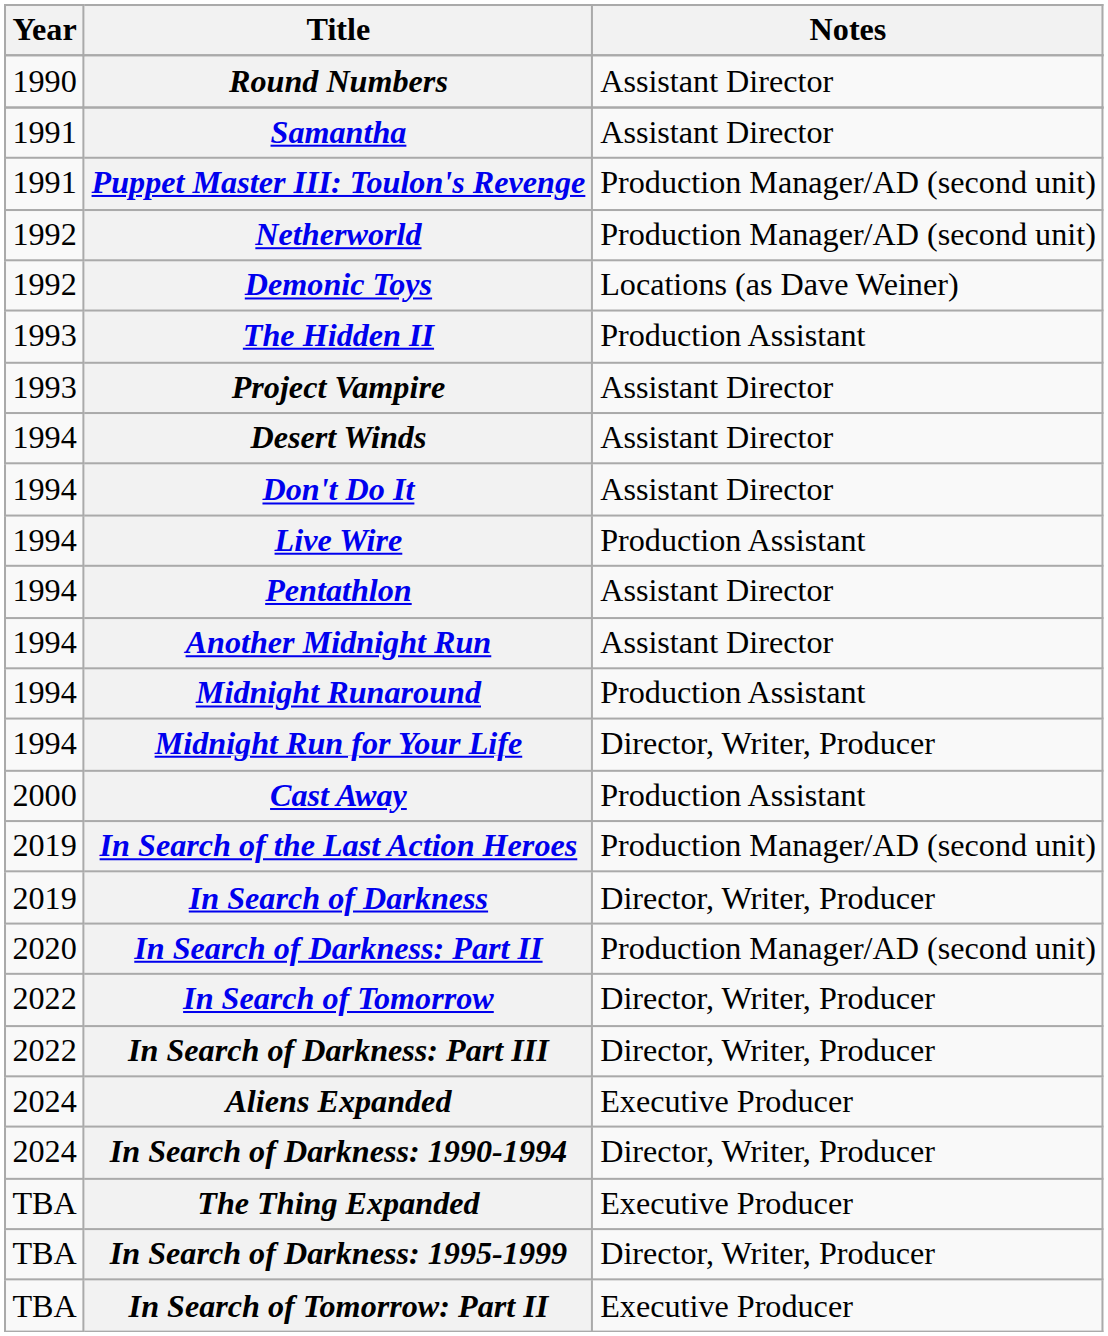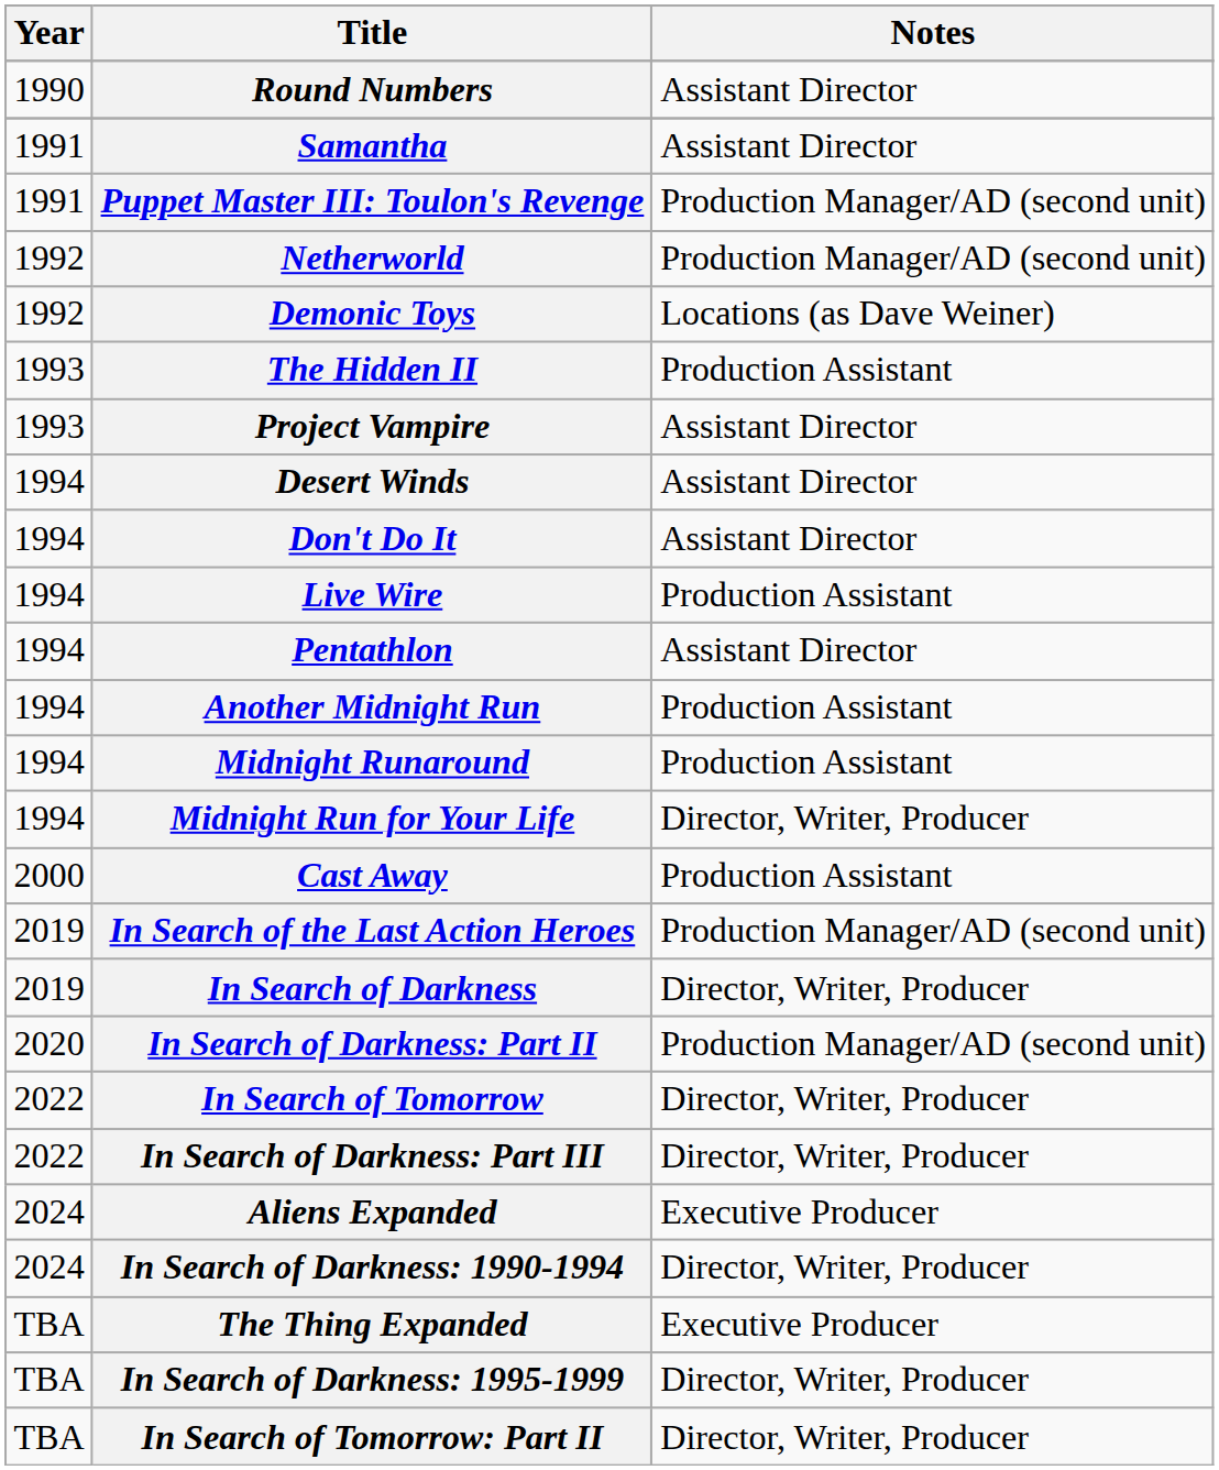Another Midnight Run | Notes: Assistant Director -> Production Assistant
In Search of Tomorrow: Part II | Notes: Executive Producer -> Director, Writer, Producer
